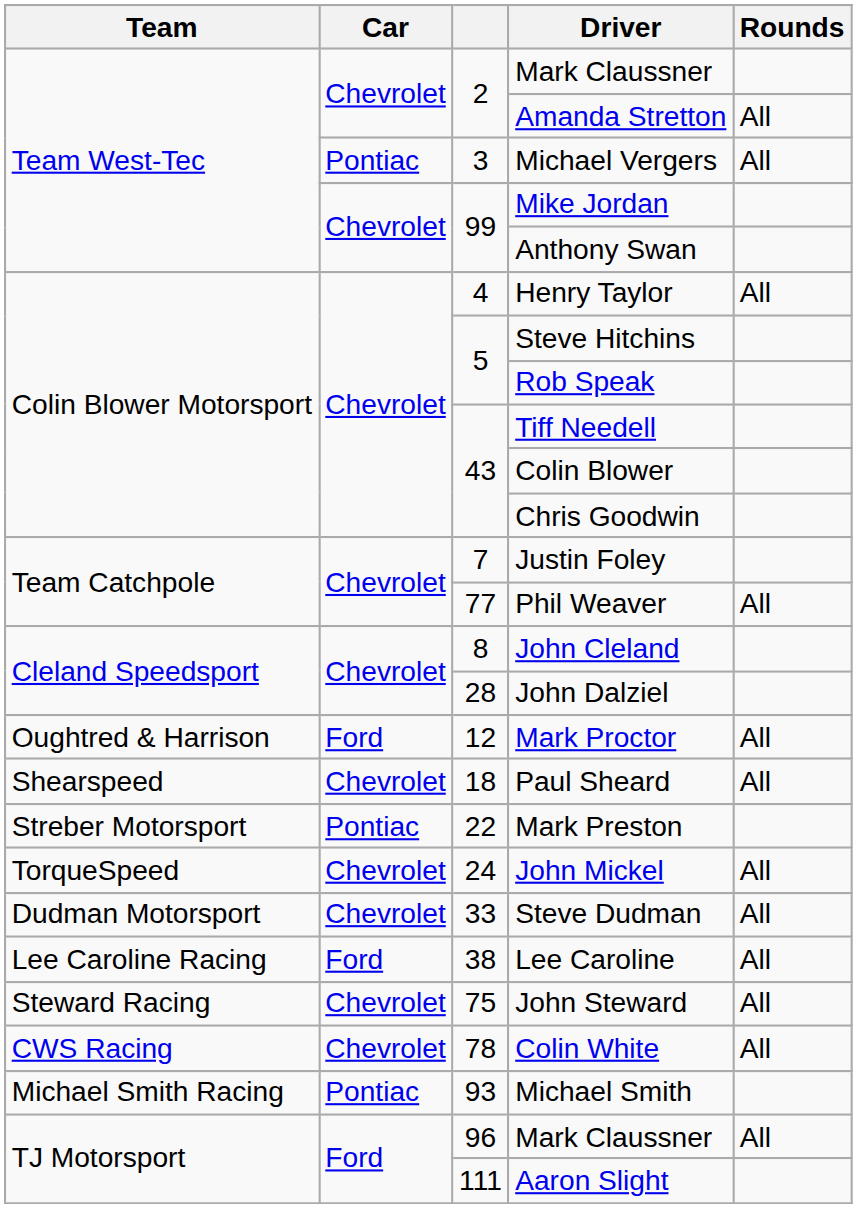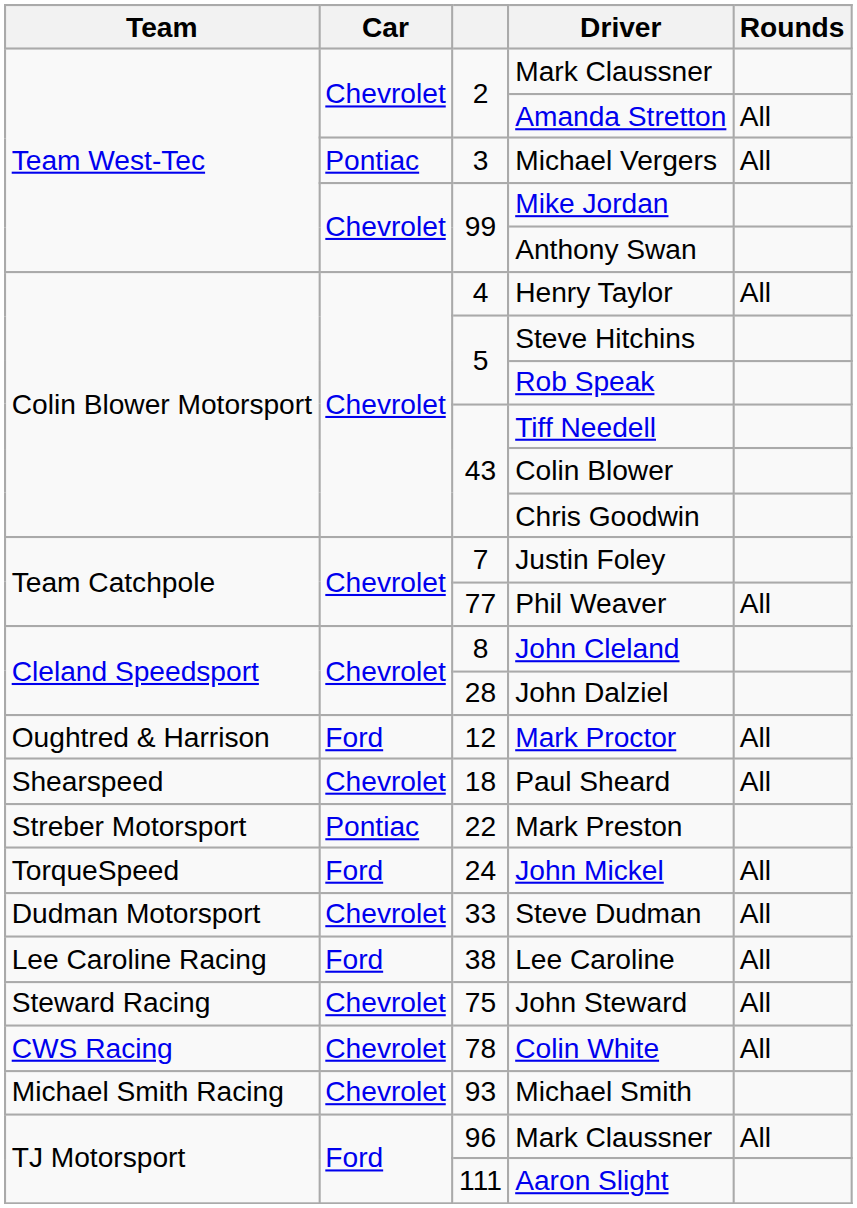John Mickel | Car: Chevrolet -> Ford
Michael Smith | Car: Pontiac -> Chevrolet
